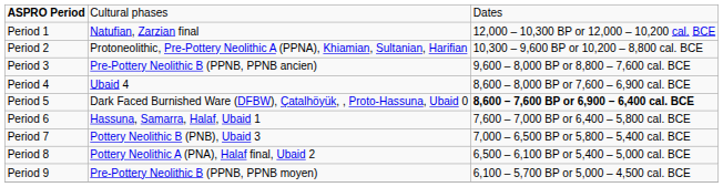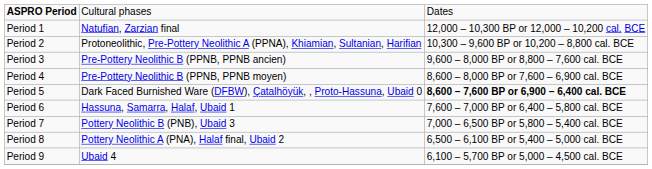Period 4 | column 2: Ubaid 4 -> Pre-Pottery Neolithic B (PPNB, PPNB moyen)
Period 9 | column 2: Pre-Pottery Neolithic B (PPNB, PPNB moyen) -> Ubaid 4
